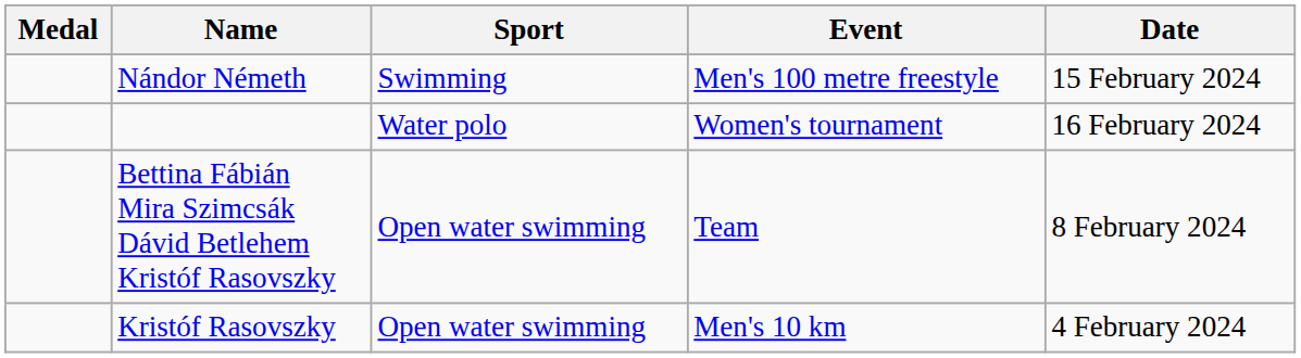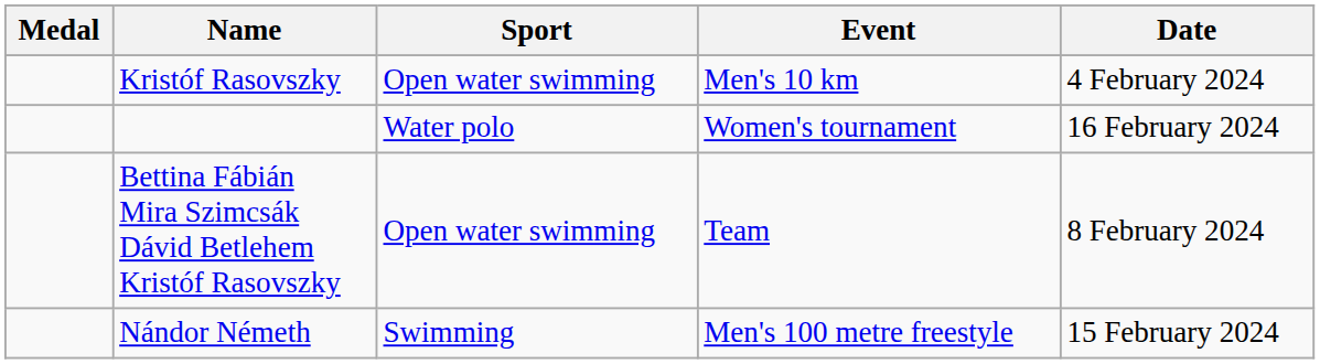rows swapped: Kristóf Rasovszky <-> Nándor Németh
